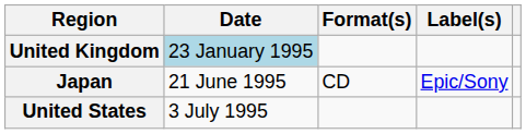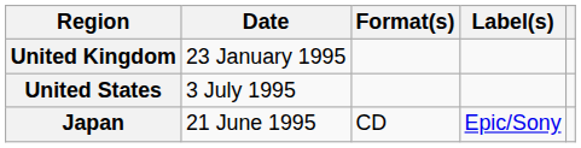United Kingdom | Date: lightblue background -> no background
rows swapped: Japan <-> United States
